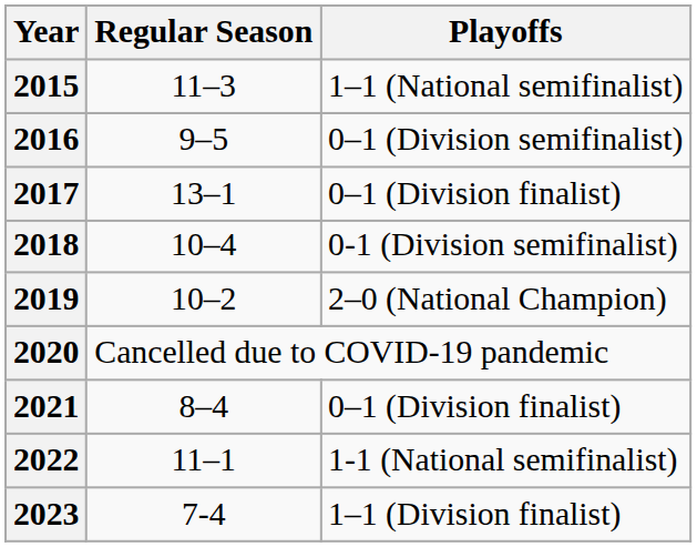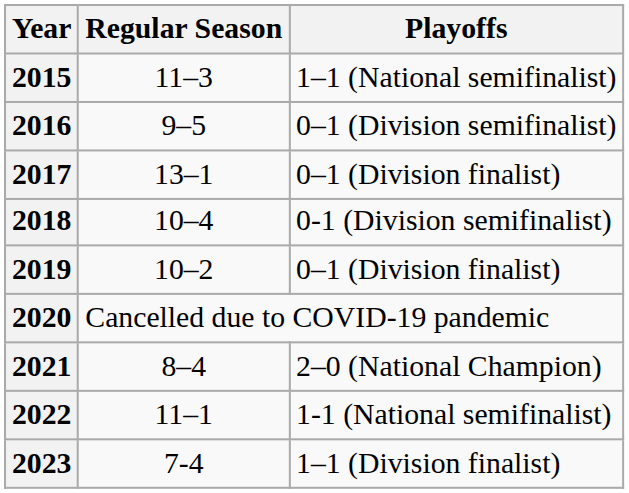2019 | Playoffs: 2–0 (National Champion) -> 0–1 (Division finalist)
2021 | Playoffs: 0–1 (Division finalist) -> 2–0 (National Champion)
